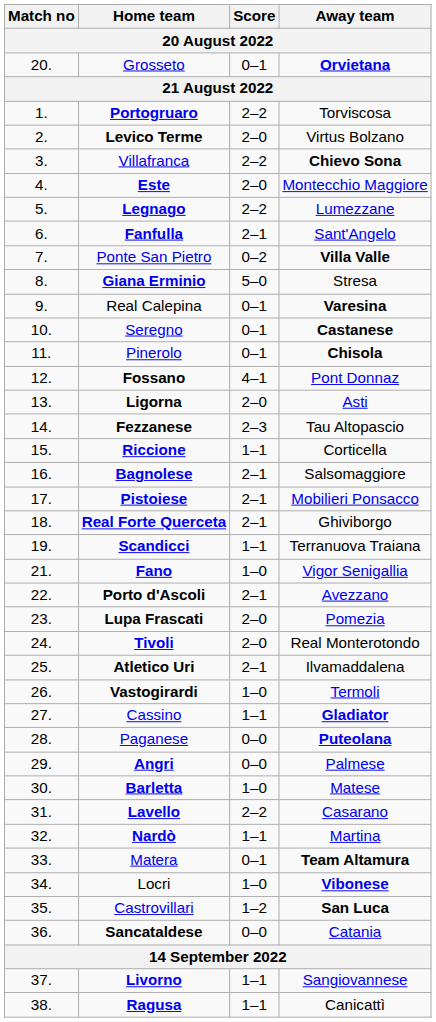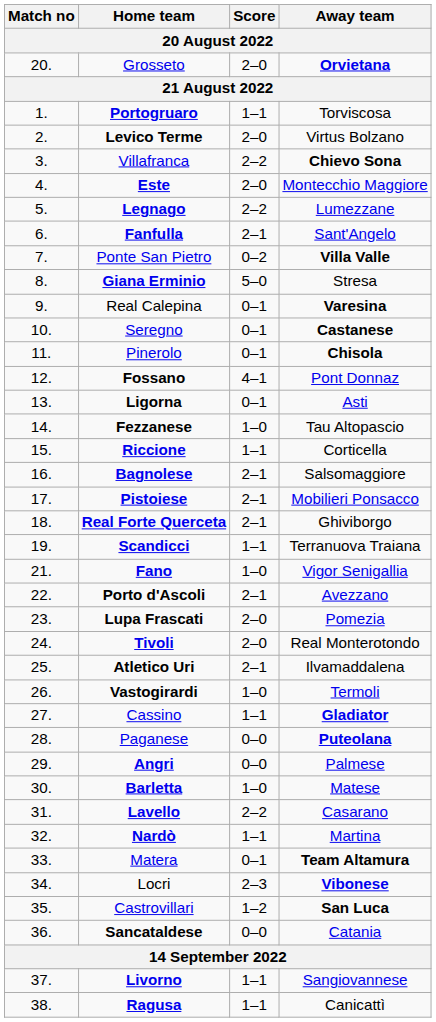Grosseto | Score: 0–1 -> 2–0
Portogruaro | Score: 2–2 -> 1–1
Ligorna | Score: 2–0 -> 0–1
Fezzanese | Score: 2–3 -> 1–0
Locri | Score: 1–0 -> 2–3
